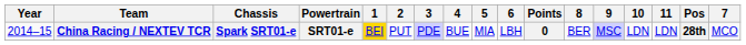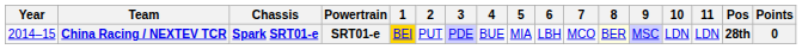columns swapped: 7 <-> Points
China Racing / NEXTEV TCR | 8: no background -> lightyellow background
